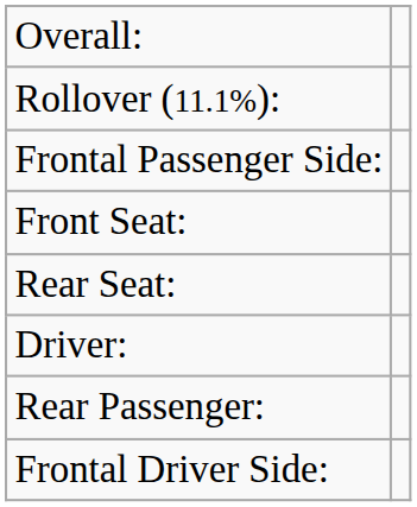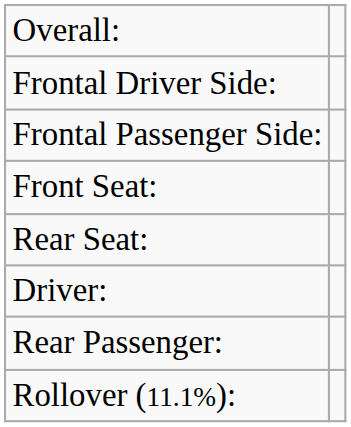rows swapped: Frontal Driver Side: <-> Rollover (11.1%):
